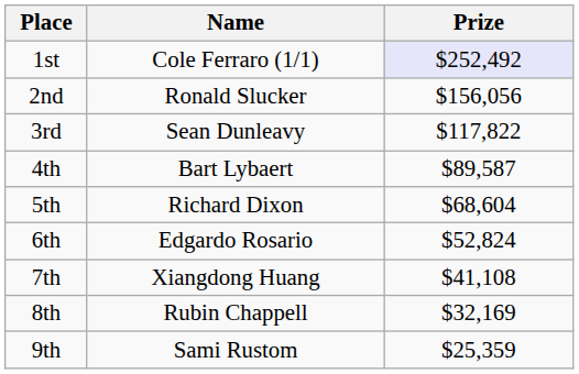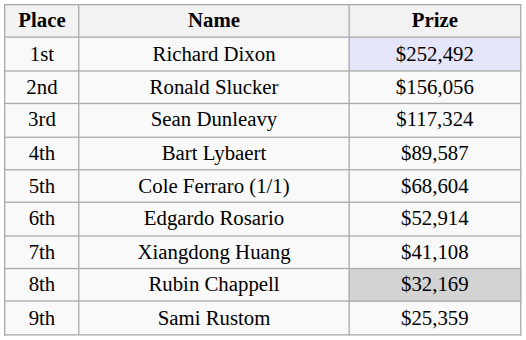1st | Name: Cole Ferraro (1/1) -> Richard Dixon
3rd | Prize: $117,822 -> $117,324
5th | Name: Richard Dixon -> Cole Ferraro (1/1)
6th | Prize: $52,824 -> $52,914
8th | Prize: no background -> lightgrey background
